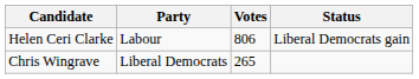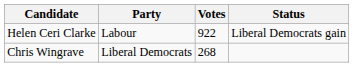Helen Ceri Clarke | Votes: 806 -> 922
Chris Wingrave | Votes: 265 -> 268
